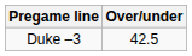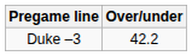Duke –3 | Over/under: 42.5 -> 42.2
